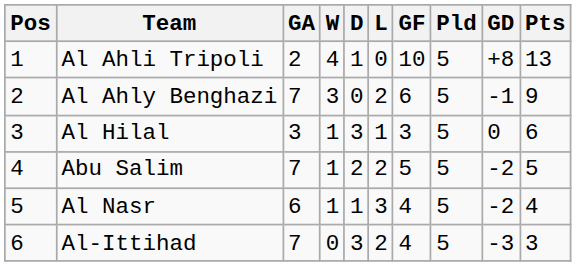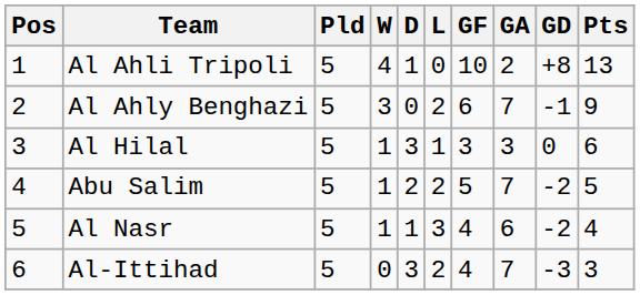columns swapped: Pld <-> GA
